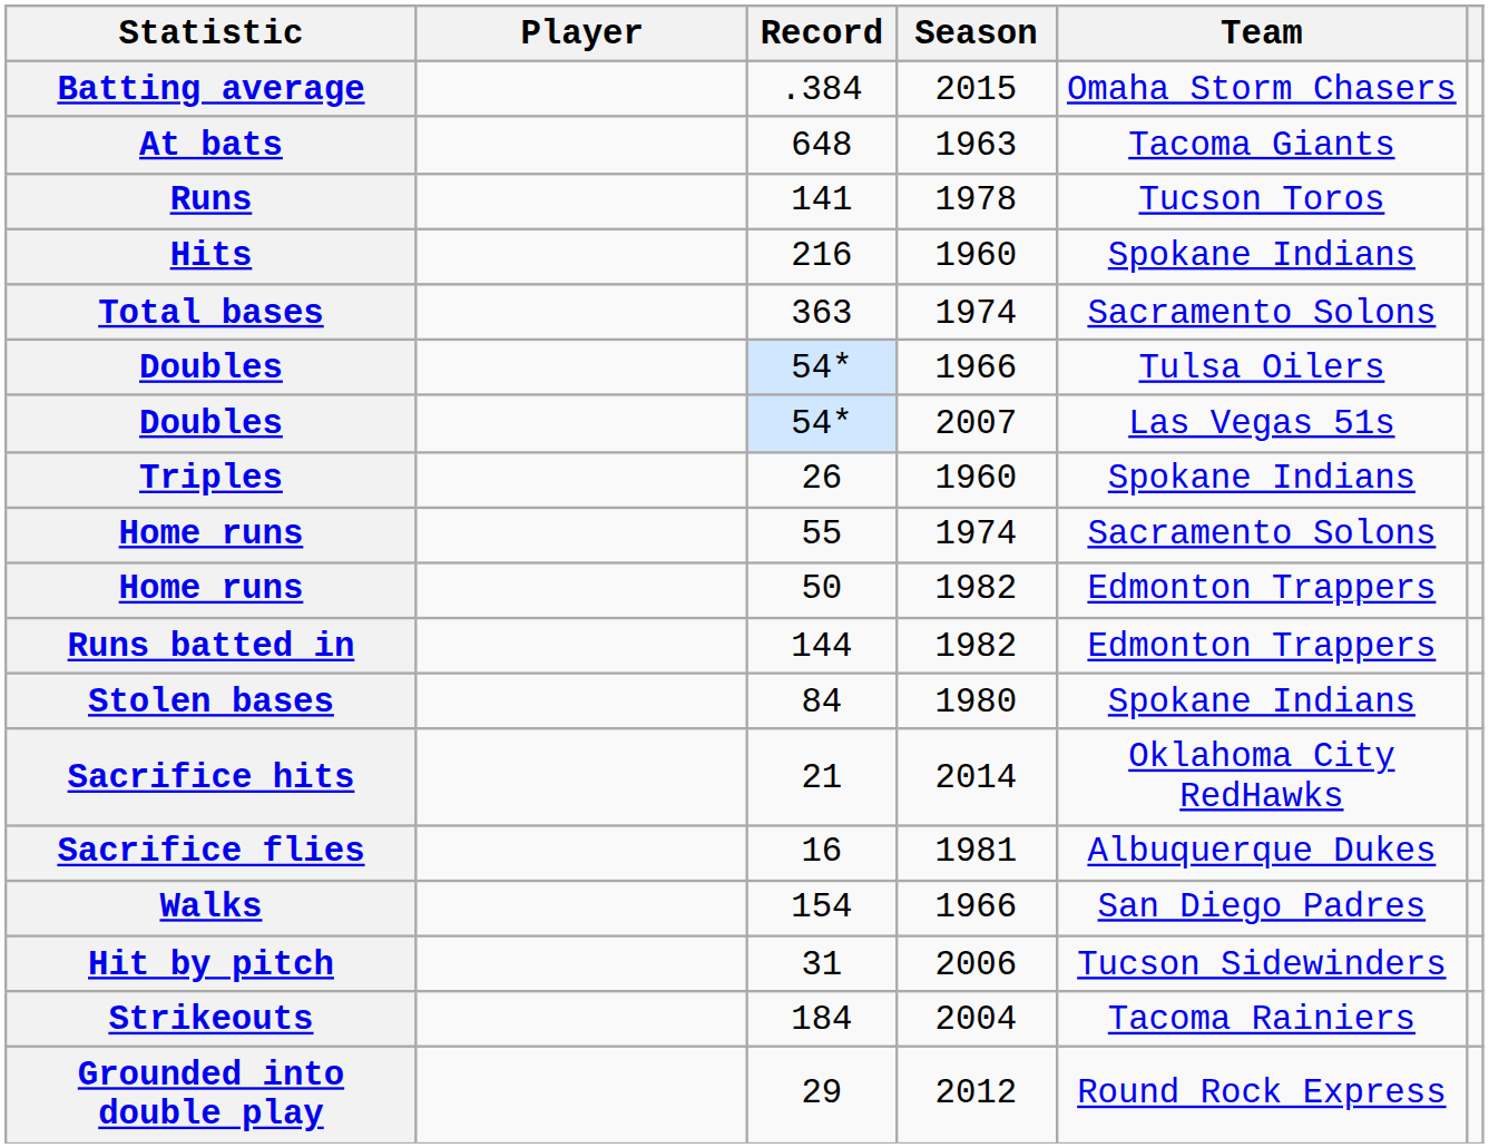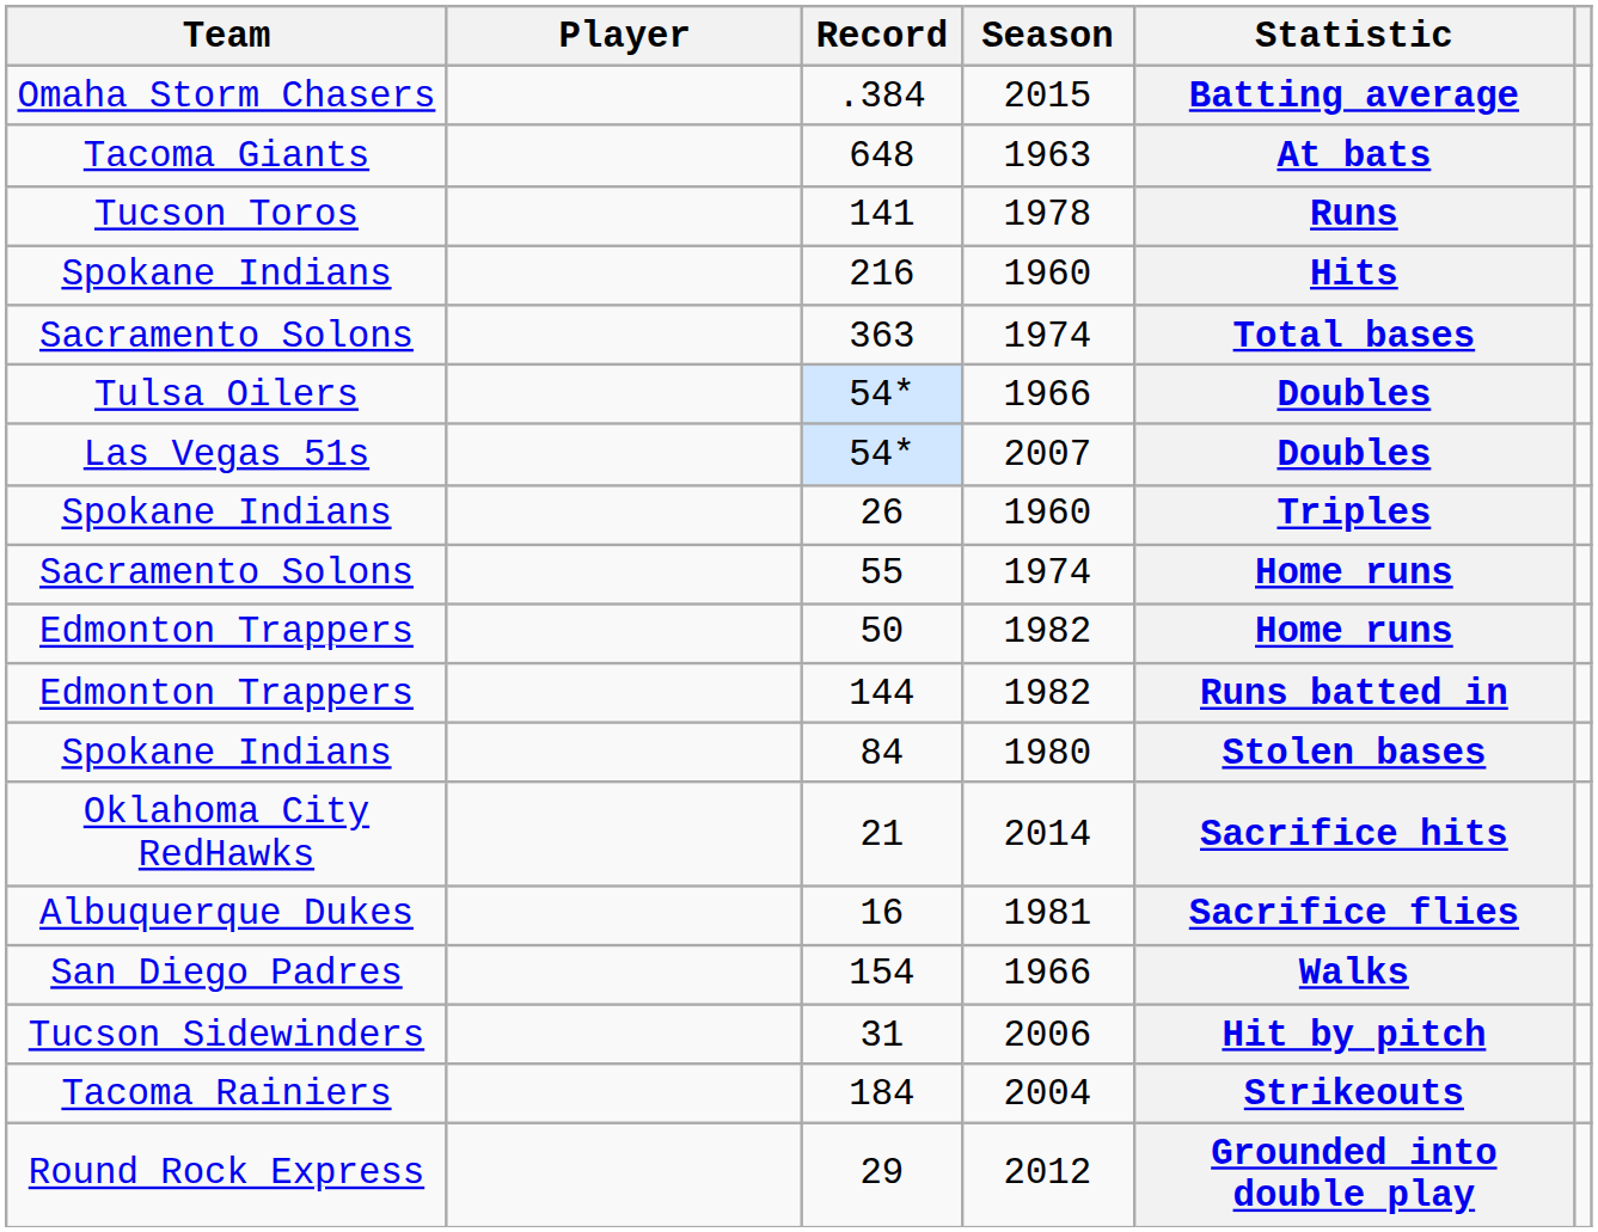columns swapped: Statistic <-> Team
